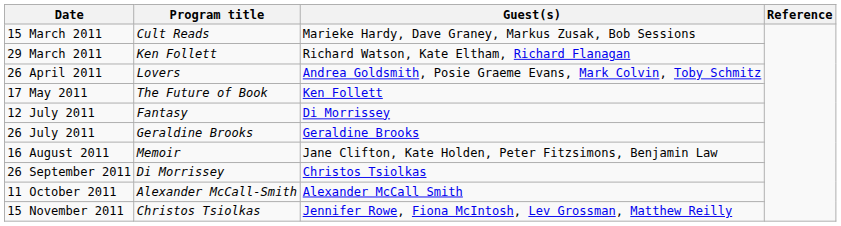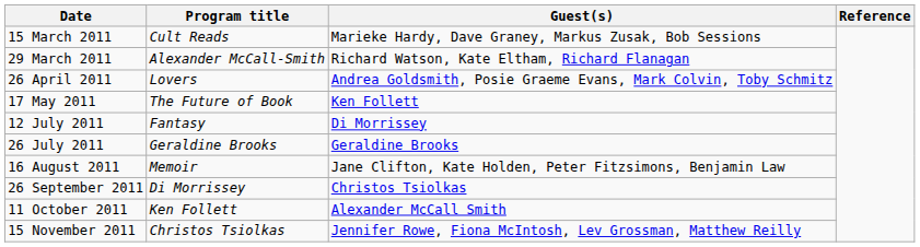29 March 2011 | Program title: Ken Follett -> Alexander McCall-Smith
11 October 2011 | Program title: Alexander McCall-Smith -> Ken Follett
